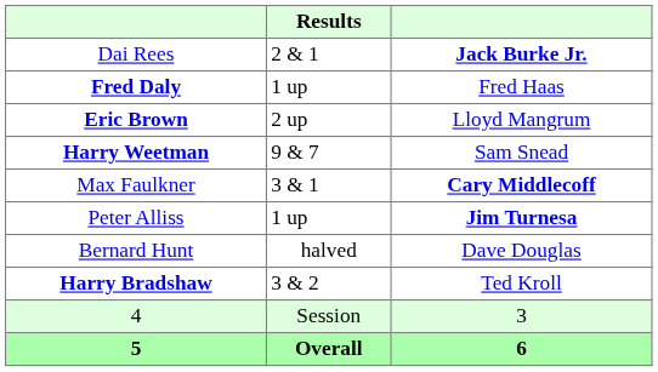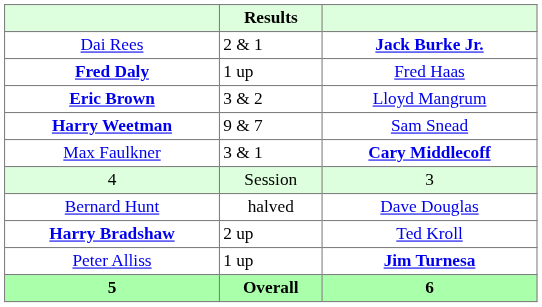Eric Brown | Results: 2 up -> 3 & 2
rows swapped: Peter Alliss <-> 4
Harry Bradshaw | Results: 3 & 2 -> 2 up
